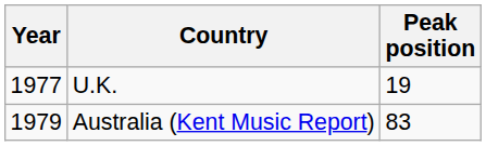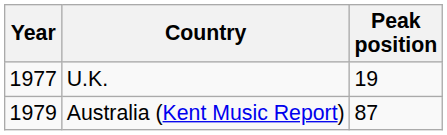Australia (Kent Music Report) | Peak position: 83 -> 87
